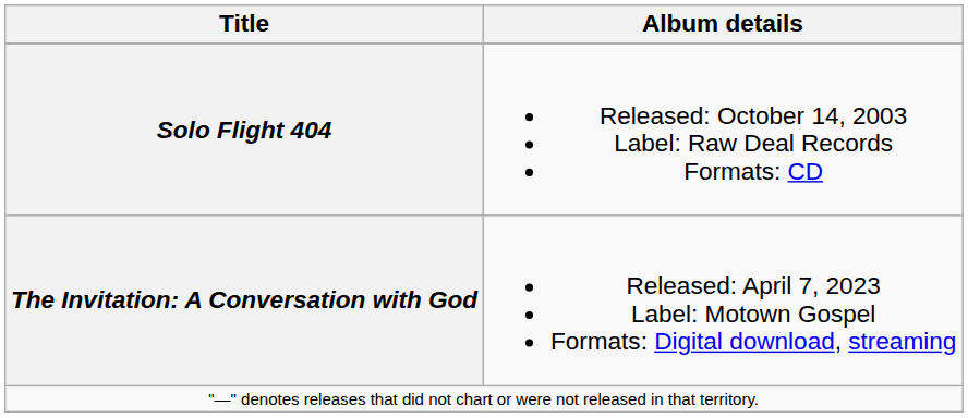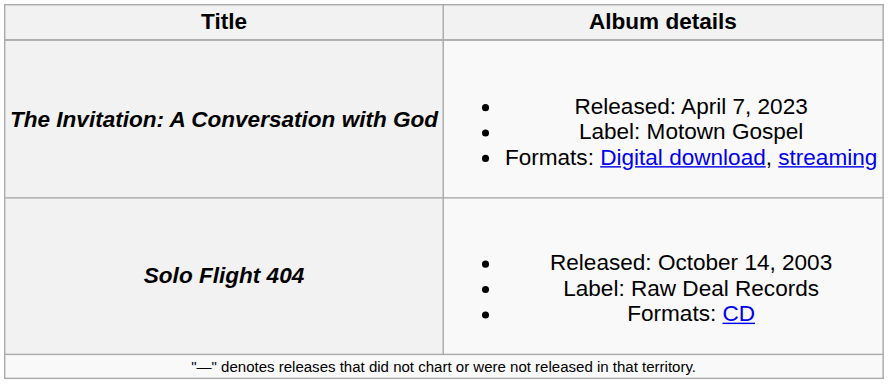rows swapped: Solo Flight 404 <-> The Invitation: A Conversation with God
